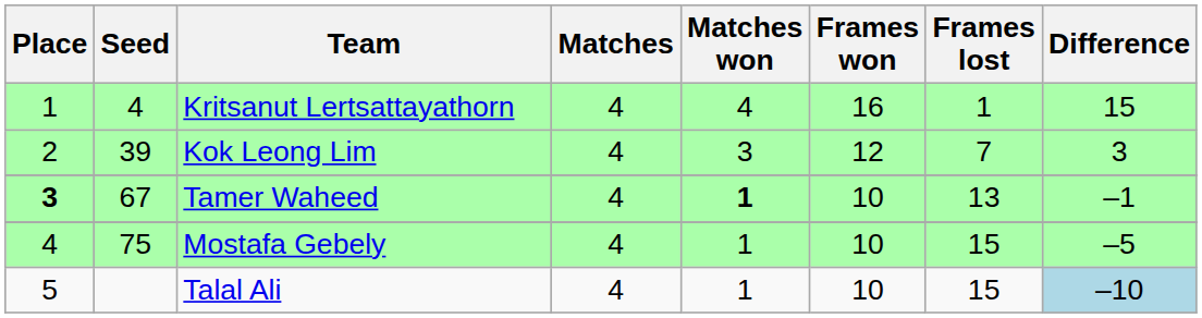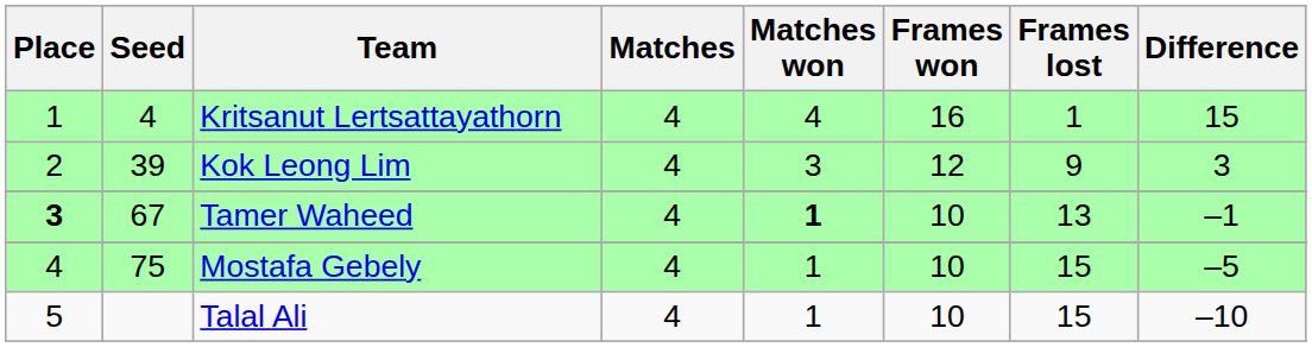Kok Leong Lim | Frames lost: 7 -> 9
Talal Ali | Difference: lightblue background -> no background
